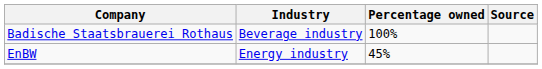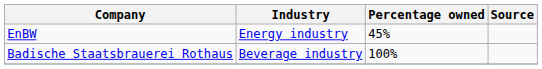rows swapped: EnBW <-> Badische Staatsbrauerei Rothaus
